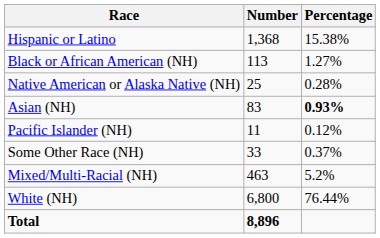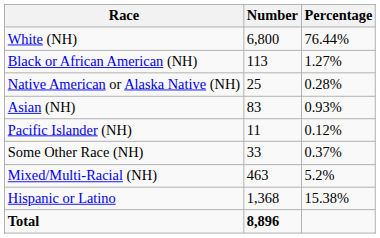rows swapped: White (NH) <-> Hispanic or Latino
Asian (NH) | Percentage: bold -> normal
